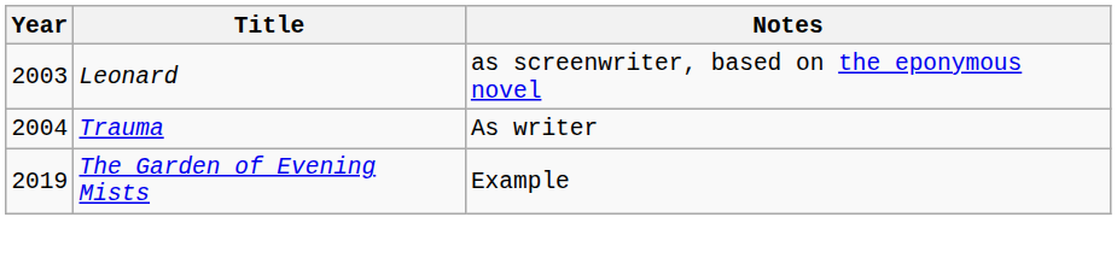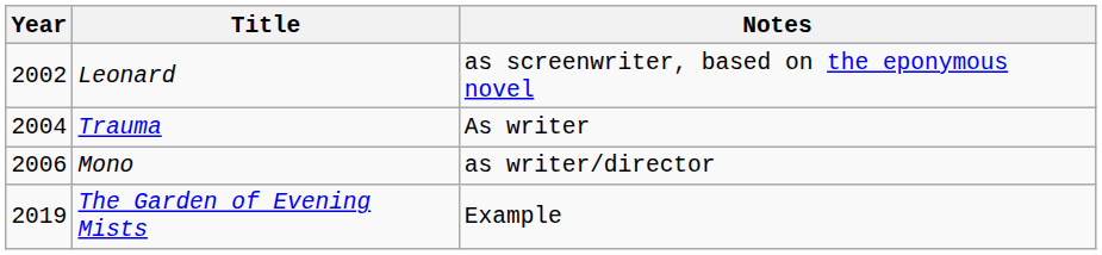Leonard | Year: 2003 -> 2002
+ row: 2006 | Mono | as writer/director
